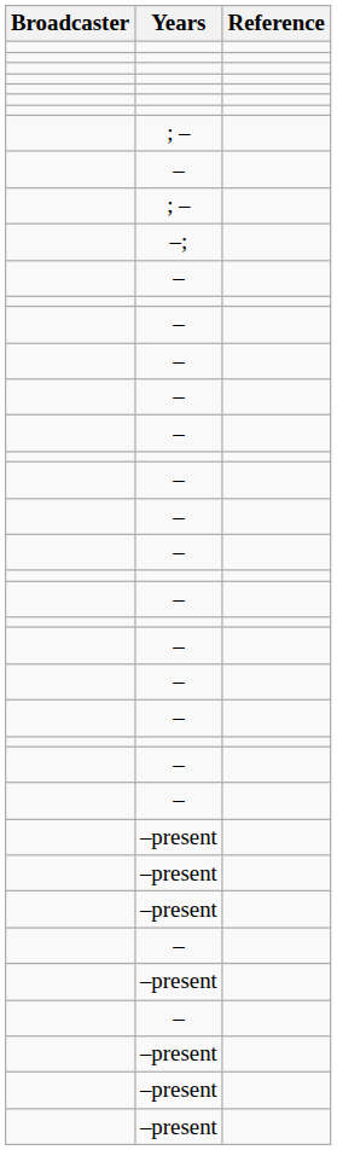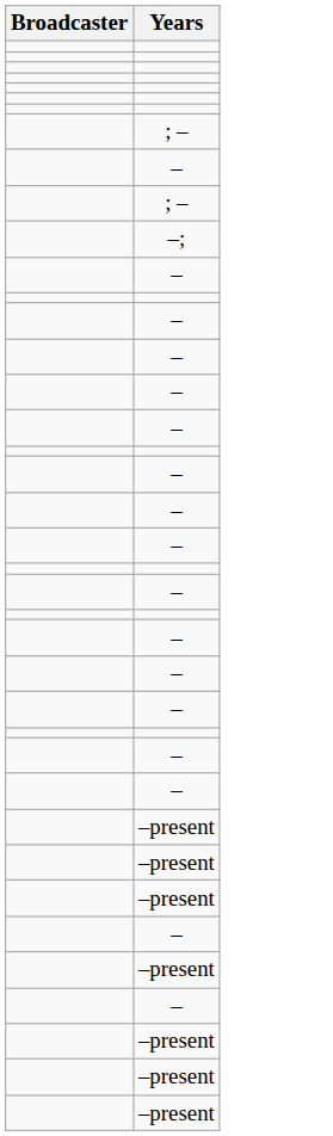- column: Reference
